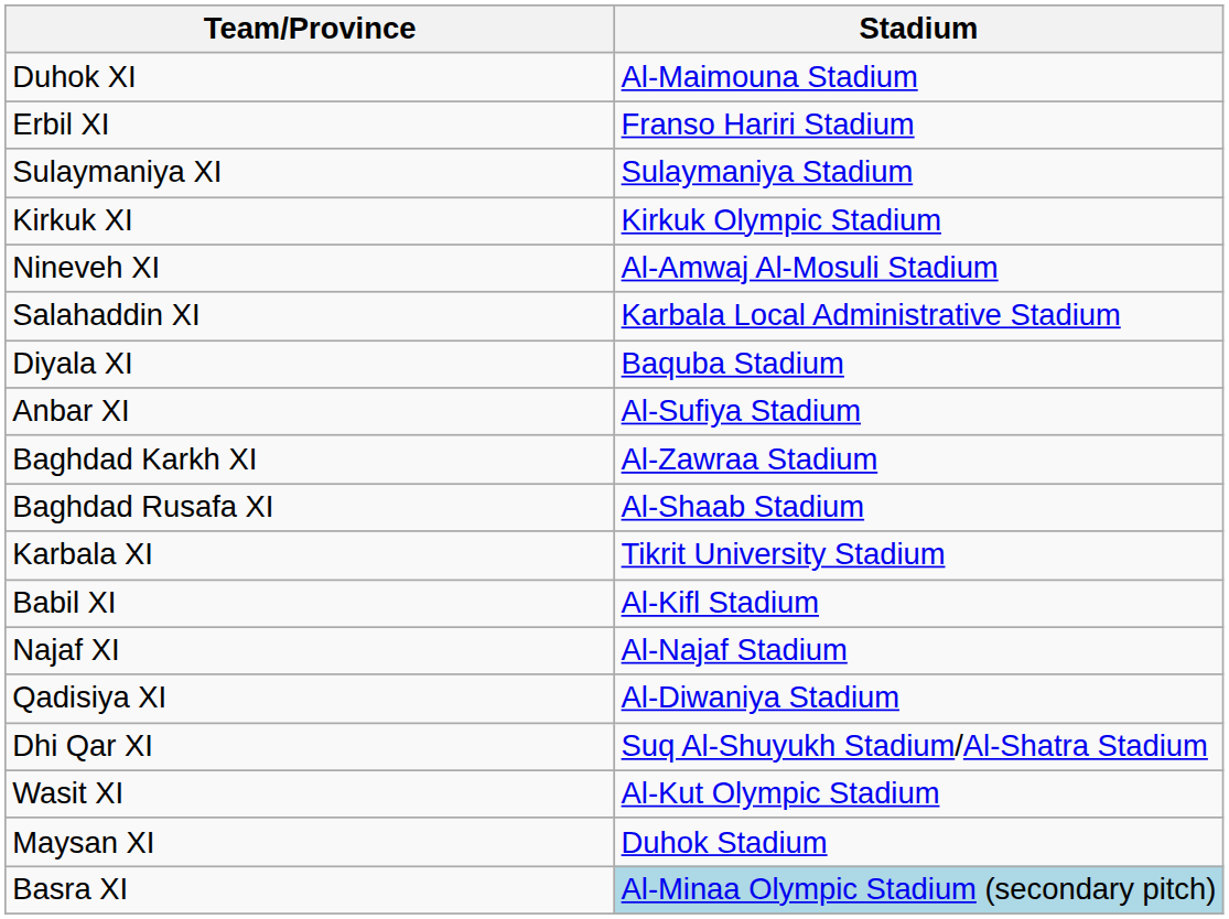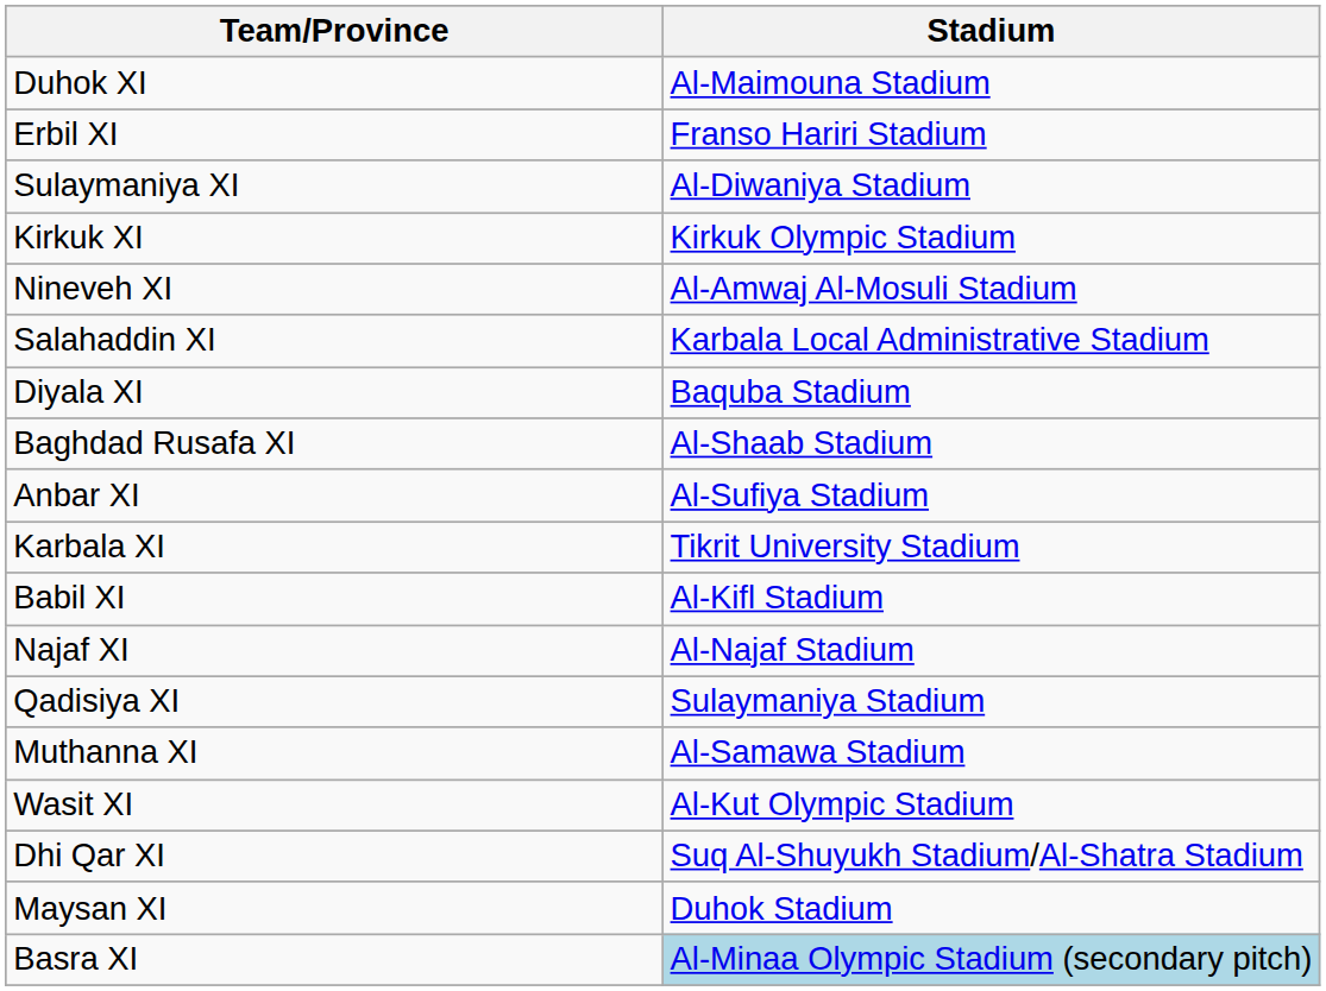Sulaymaniya XI | Stadium: Sulaymaniya Stadium -> Al-Diwaniya Stadium
rows swapped: Anbar XI <-> Baghdad Rusafa XI
- row: Baghdad Karkh XI | Al-Zawraa Stadium
Qadisiya XI | Stadium: Al-Diwaniya Stadium -> Sulaymaniya Stadium
+ row: Muthanna XI | Al-Samawa Stadium
rows swapped: Wasit XI <-> Dhi Qar XI
